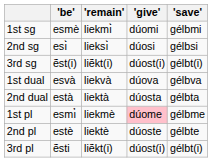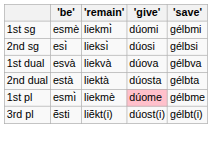- row: 3rd sg | ẽst(i) | liẽkt(i) | dúost(i) | gélbt(i)
- row: 2nd pl | estè | liektè | dúoste | gélbte
